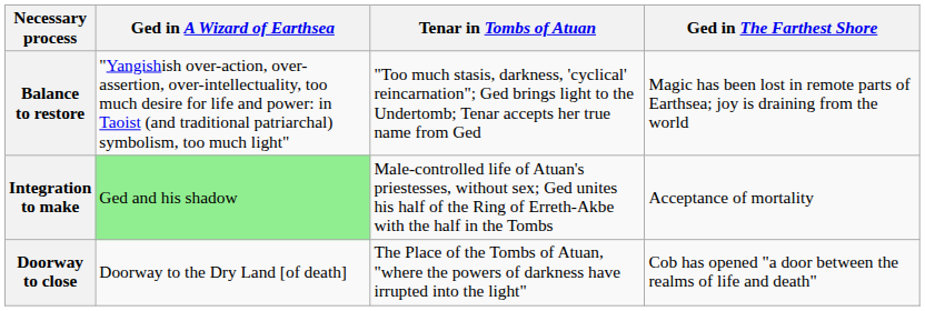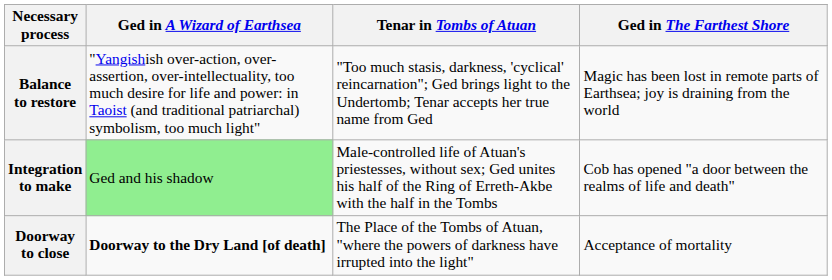Integration to make | Ged in The Farthest Shore: Acceptance of mortality -> Cob has opened "a door between the realms of life and death"
Doorway to close | Ged in A Wizard of Earthsea: normal -> bold
Doorway to close | Ged in The Farthest Shore: Cob has opened "a door between the realms of life and death" -> Acceptance of mortality
